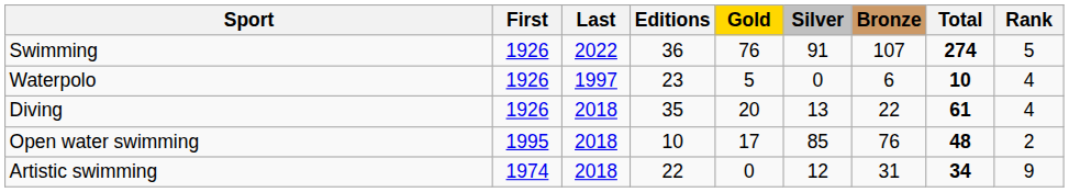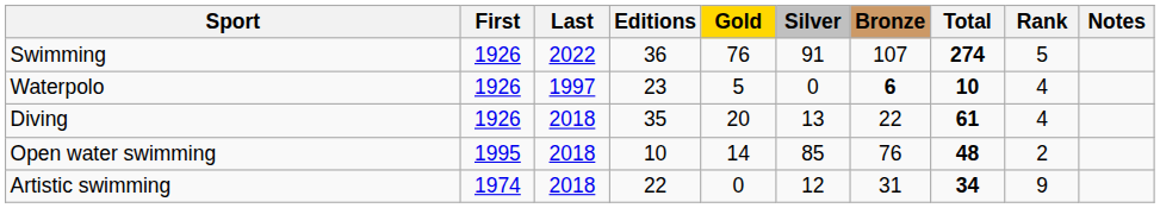+ column: Notes
Waterpolo | Bronze: normal -> bold
Open water swimming | Gold: 17 -> 14
